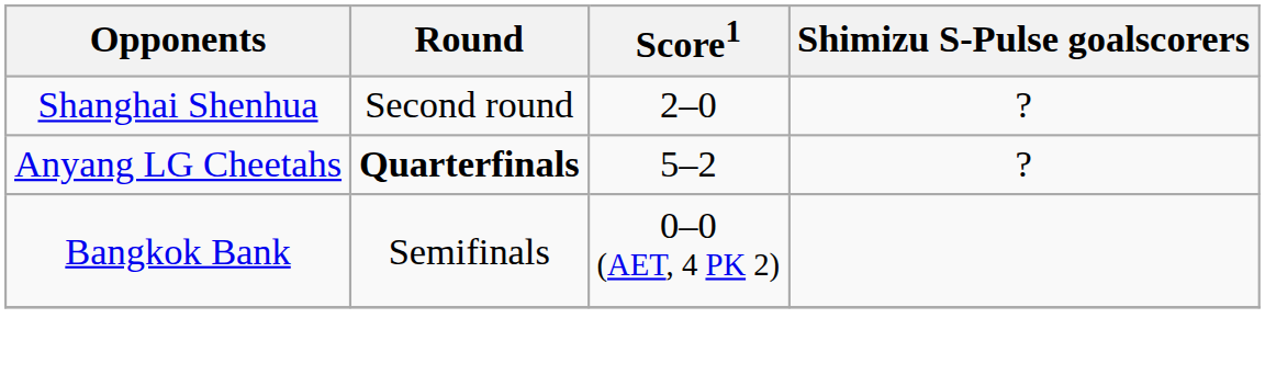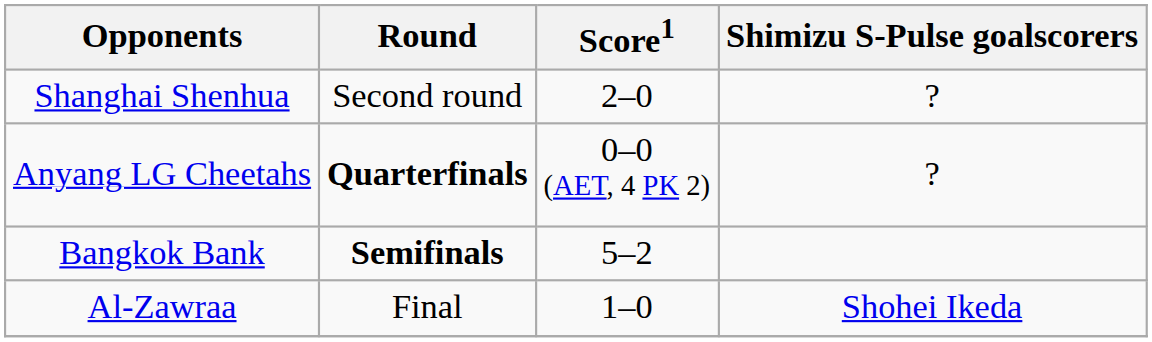Anyang LG Cheetahs | Score1: 5–2 -> 0–0 (AET, 4 PK 2)
Bangkok Bank | Round: normal -> bold
Bangkok Bank | Score1: 0–0 (AET, 4 PK 2) -> 5–2
+ row: Al-Zawraa | Final | 1–0 | Shohei Ikeda
